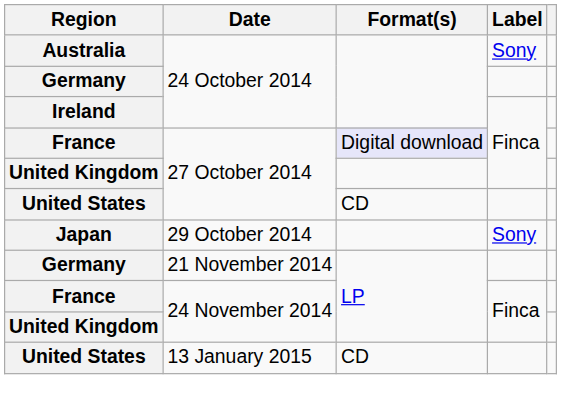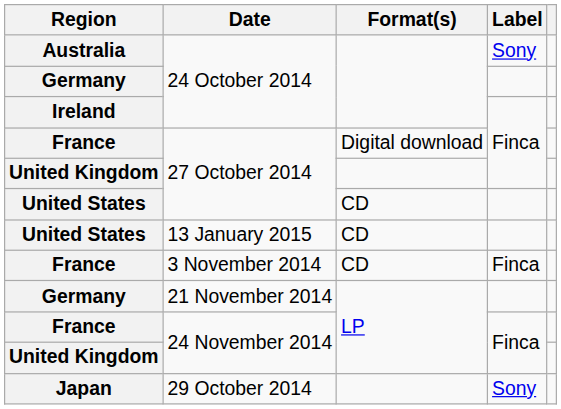France / 27 October 2014 | Format(s): lavender background -> no background
rows swapped: Japan <-> United States / 13 January 2015
+ row: France | 3 November 2014 | CD | Finca
